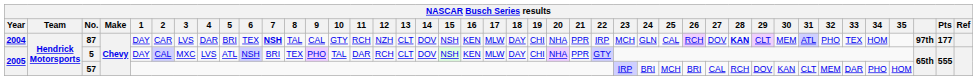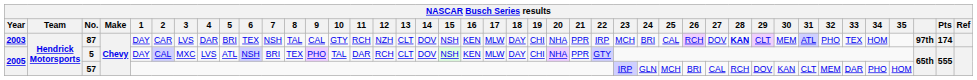87 | Year: 2004 -> 2003
87 | 7: bold -> normal
87 | 24: GLN -> BRI
87 | Pts: 177 -> 174
57 | 24: BRI -> GLN
